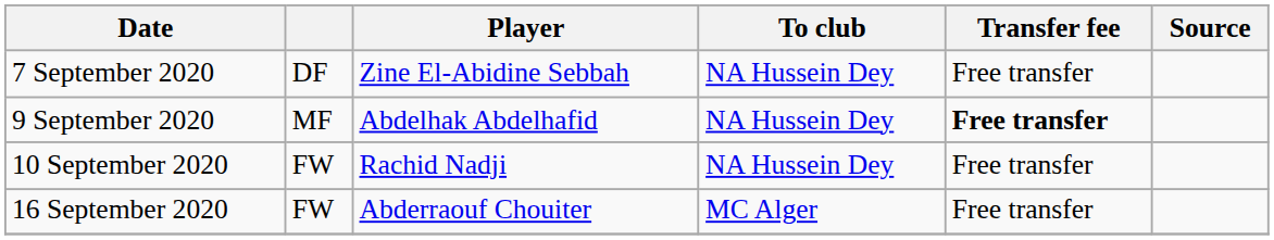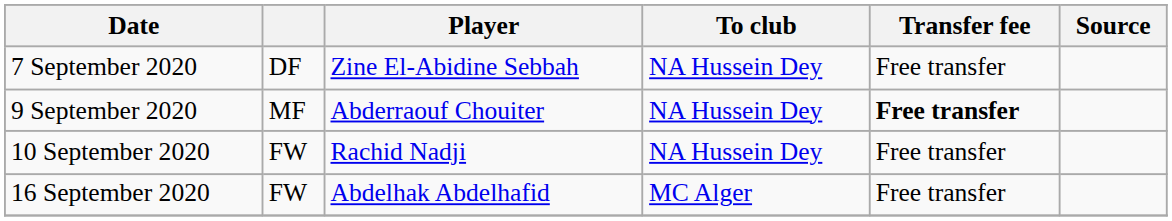9 September 2020 | Player: Abdelhak Abdelhafid -> Abderraouf Chouiter
16 September 2020 | Player: Abderraouf Chouiter -> Abdelhak Abdelhafid
